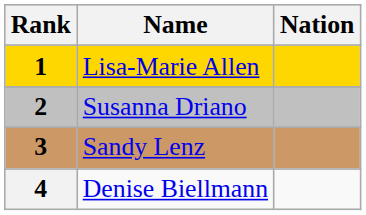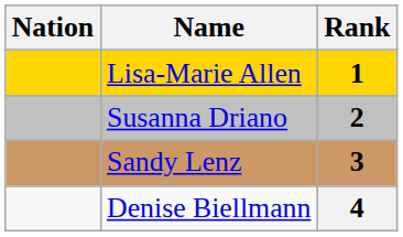columns swapped: Rank <-> Nation
